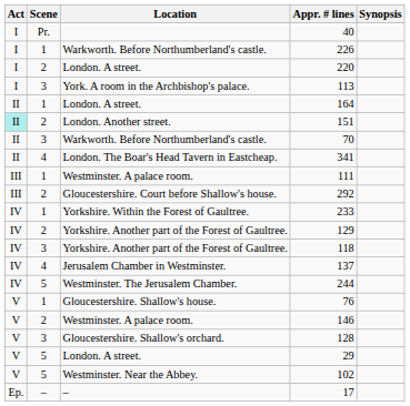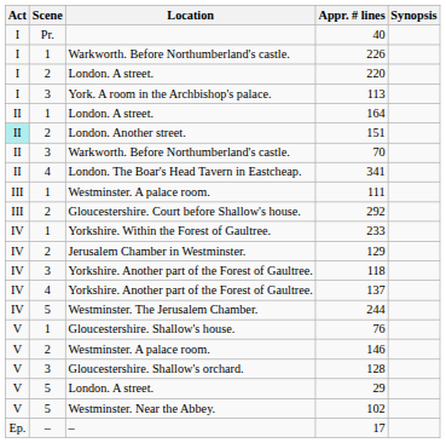129 | Location: Yorkshire. Another part of the Forest of Gaultree. -> Jerusalem Chamber in Westminster.
137 | Location: Jerusalem Chamber in Westminster. -> Yorkshire. Another part of the Forest of Gaultree.
